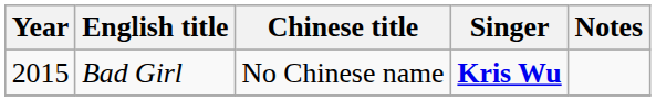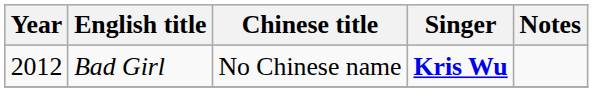Bad Girl | Year: 2015 -> 2012
